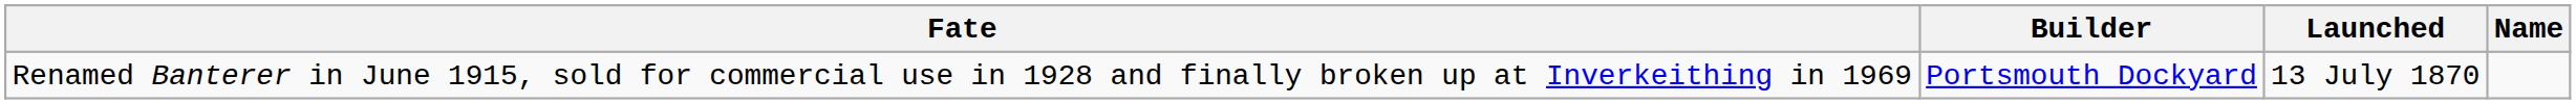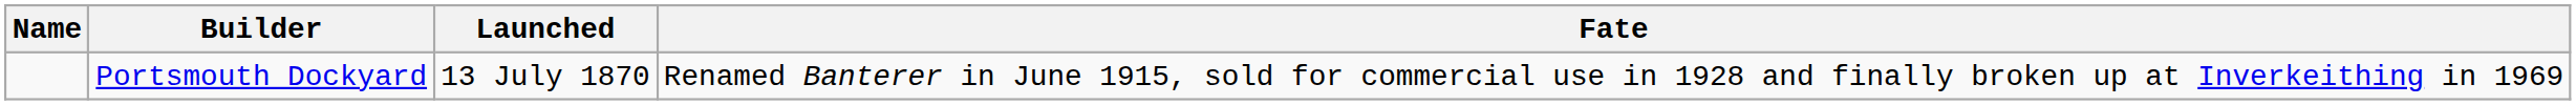columns swapped: Name <-> Fate
